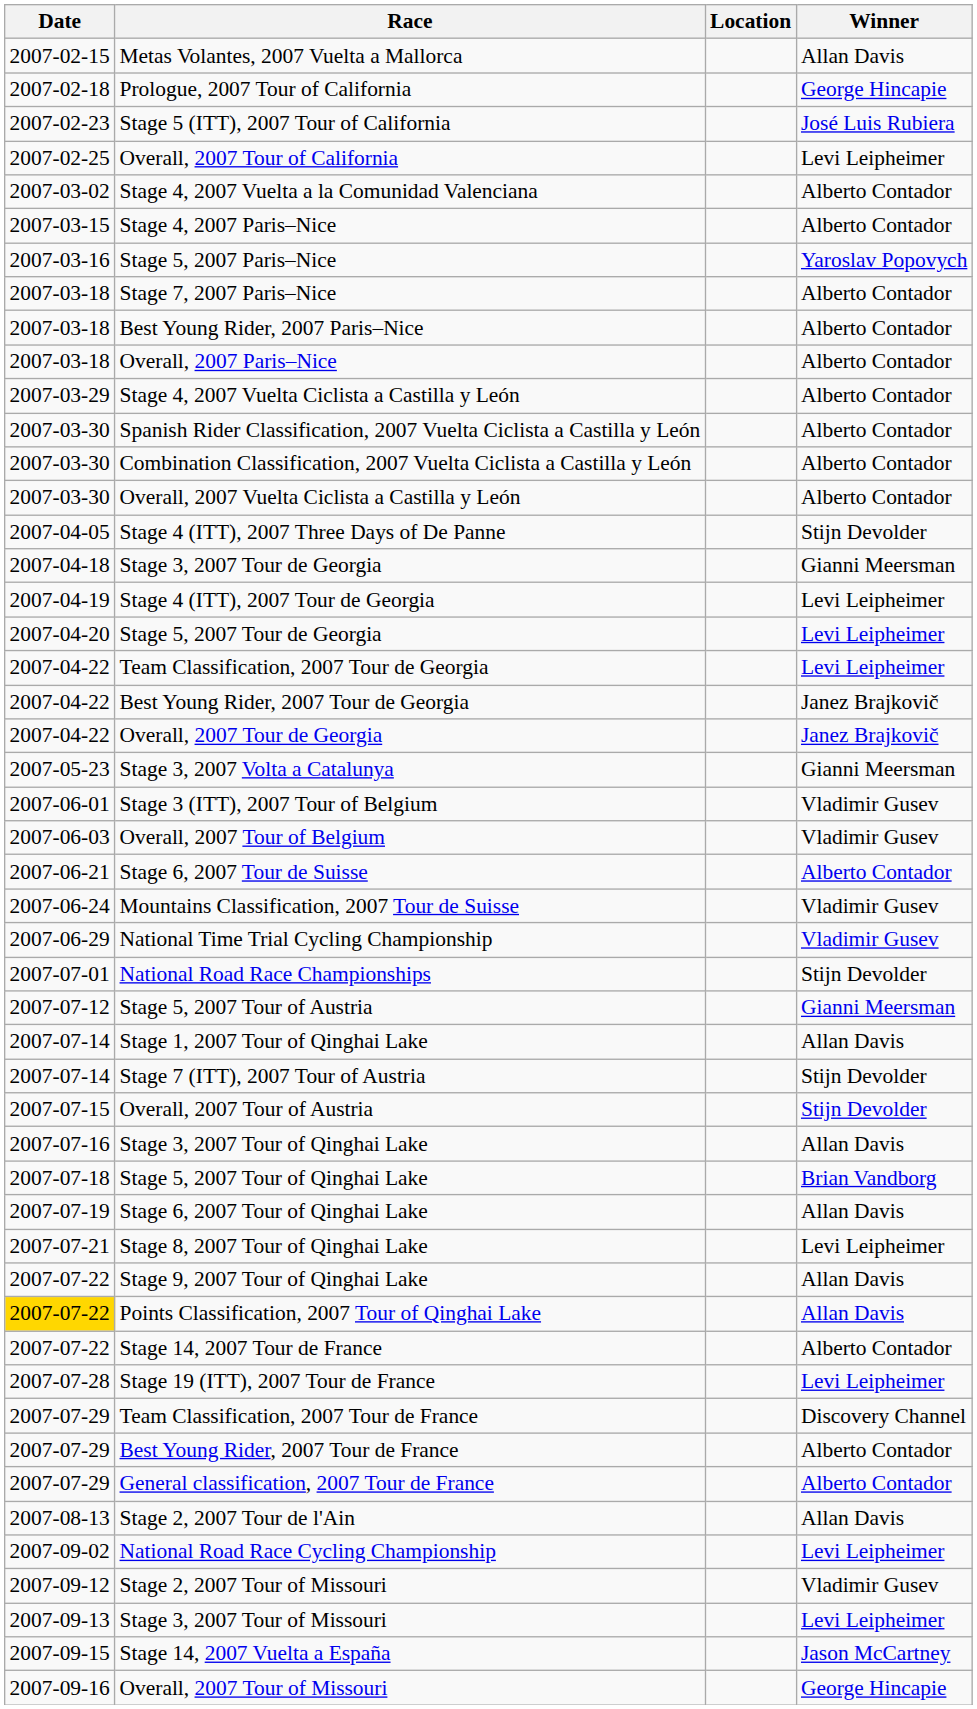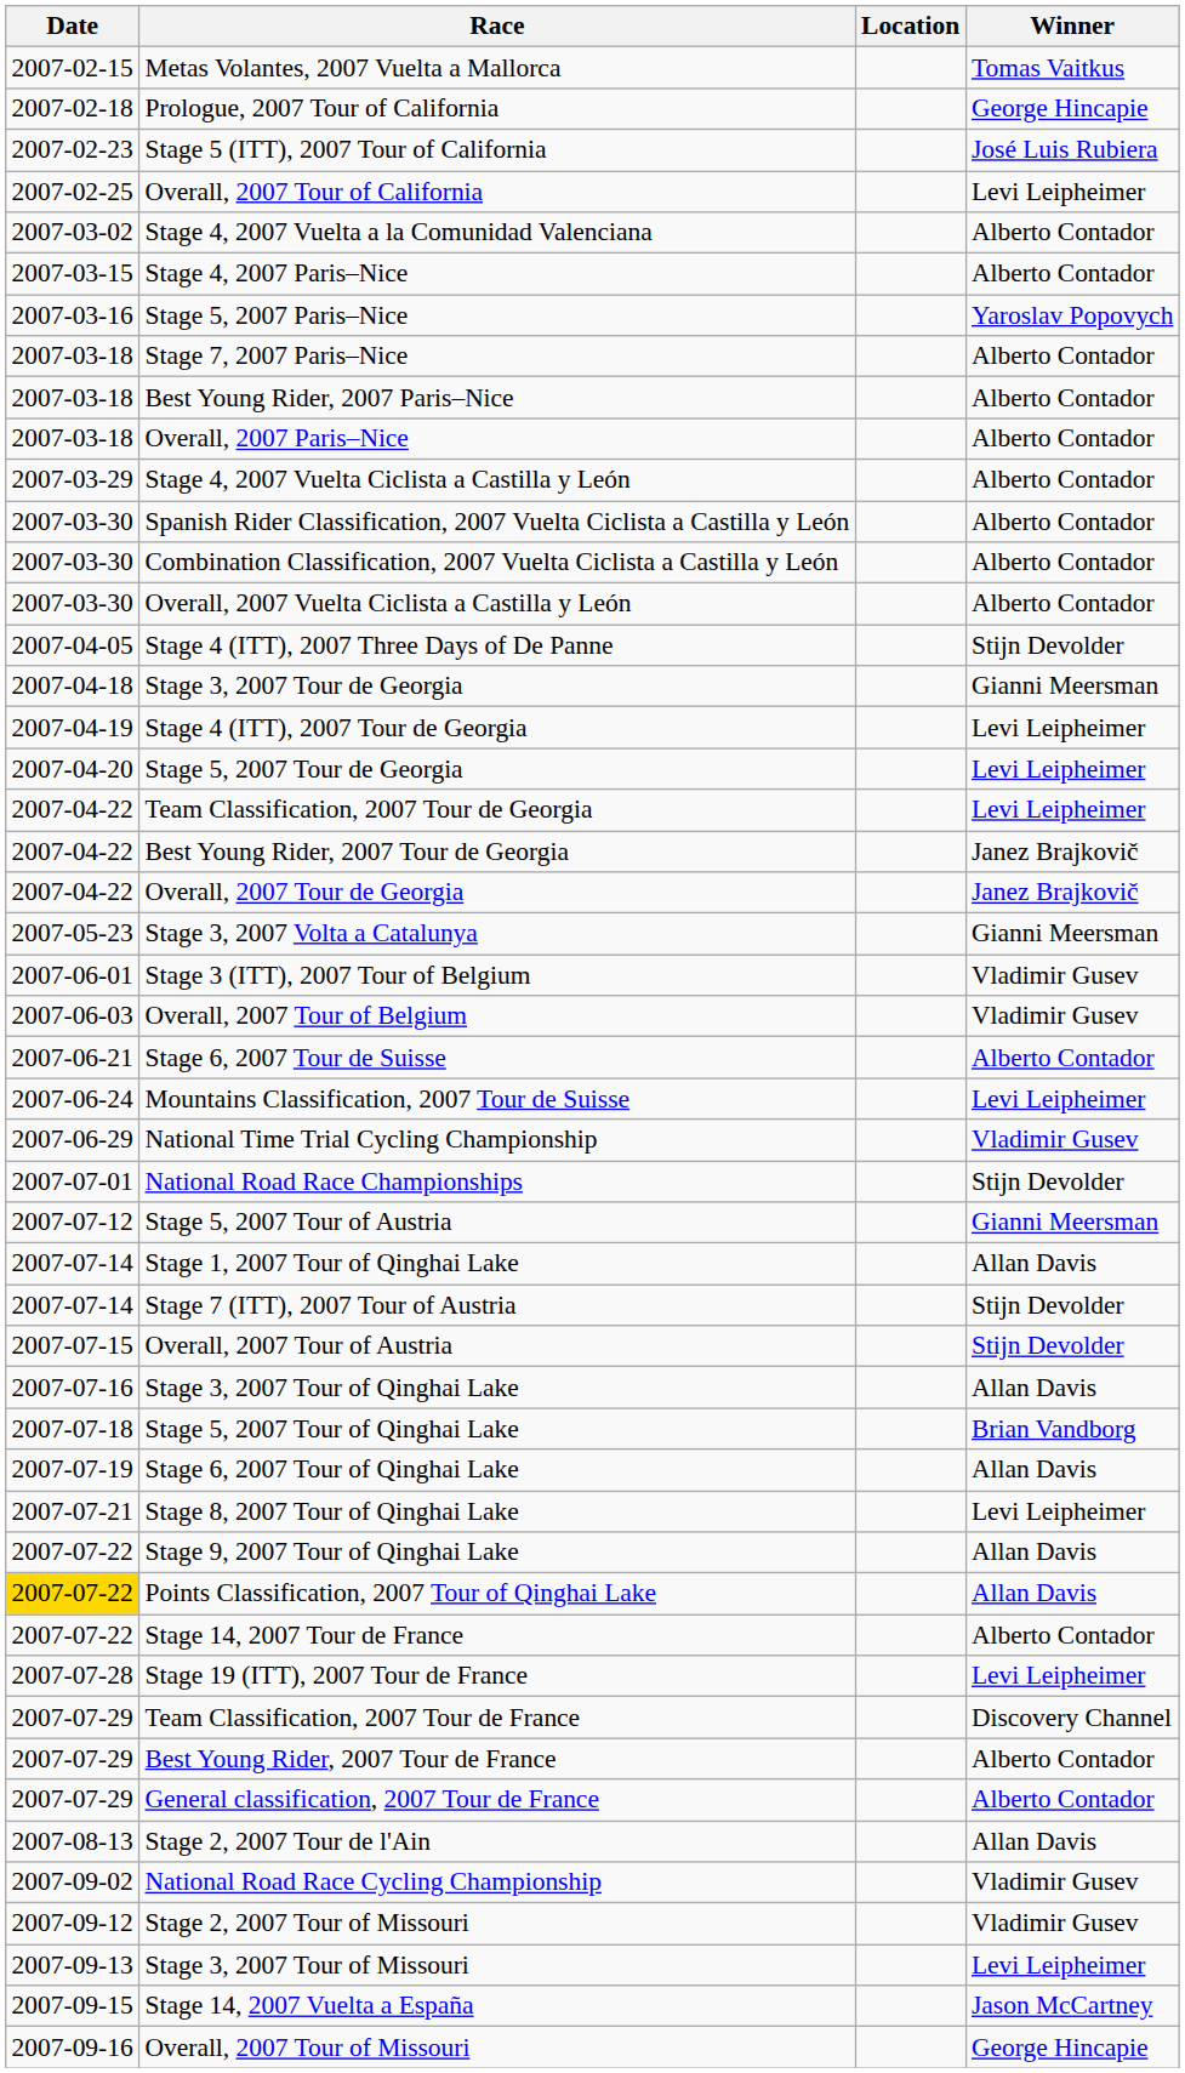Metas Volantes, 2007 Vuelta a Mallorca | Winner: Allan Davis -> Tomas Vaitkus
Mountains Classification, 2007 Tour de Suisse | Winner: Vladimir Gusev -> Levi Leipheimer
National Road Race Cycling Championship | Winner: Levi Leipheimer -> Vladimir Gusev
